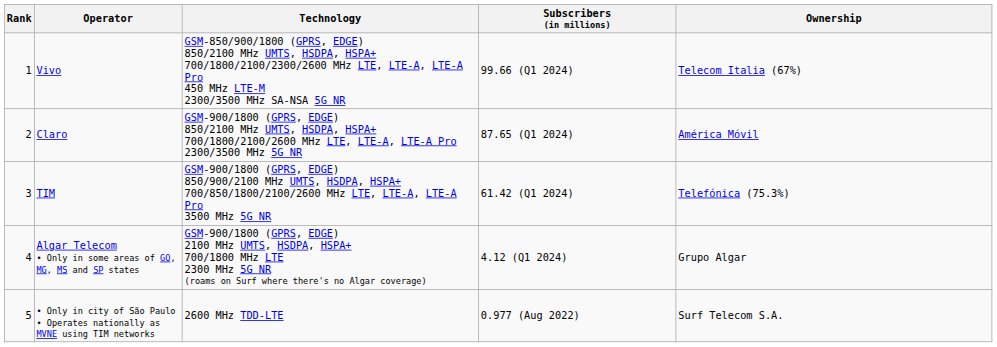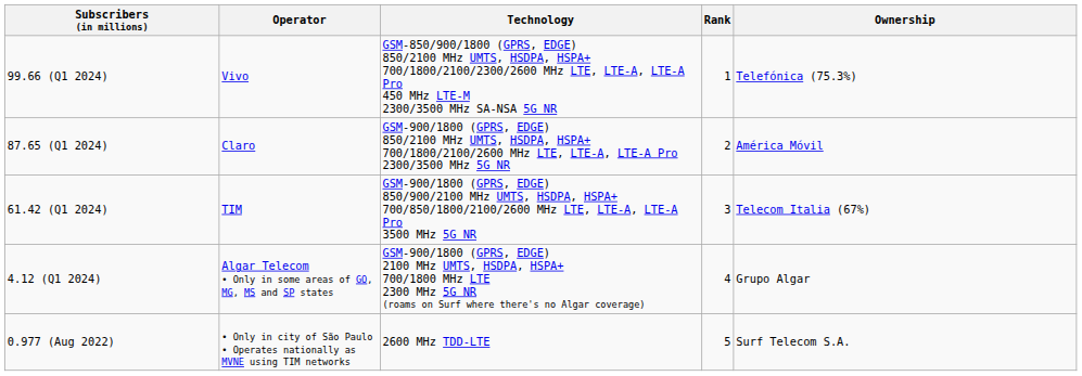columns swapped: Rank <-> Subscribers (in millions)
Vivo | Ownership: Telecom Italia (67%) -> Telefónica (75.3%)
TIM | Ownership: Telefónica (75.3%) -> Telecom Italia (67%)
